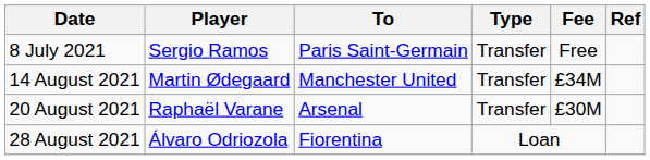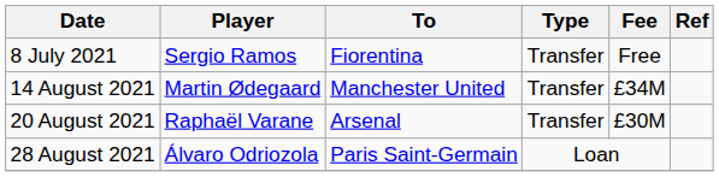8 July 2021 | To: Paris Saint-Germain -> Fiorentina
28 August 2021 | To: Fiorentina -> Paris Saint-Germain
